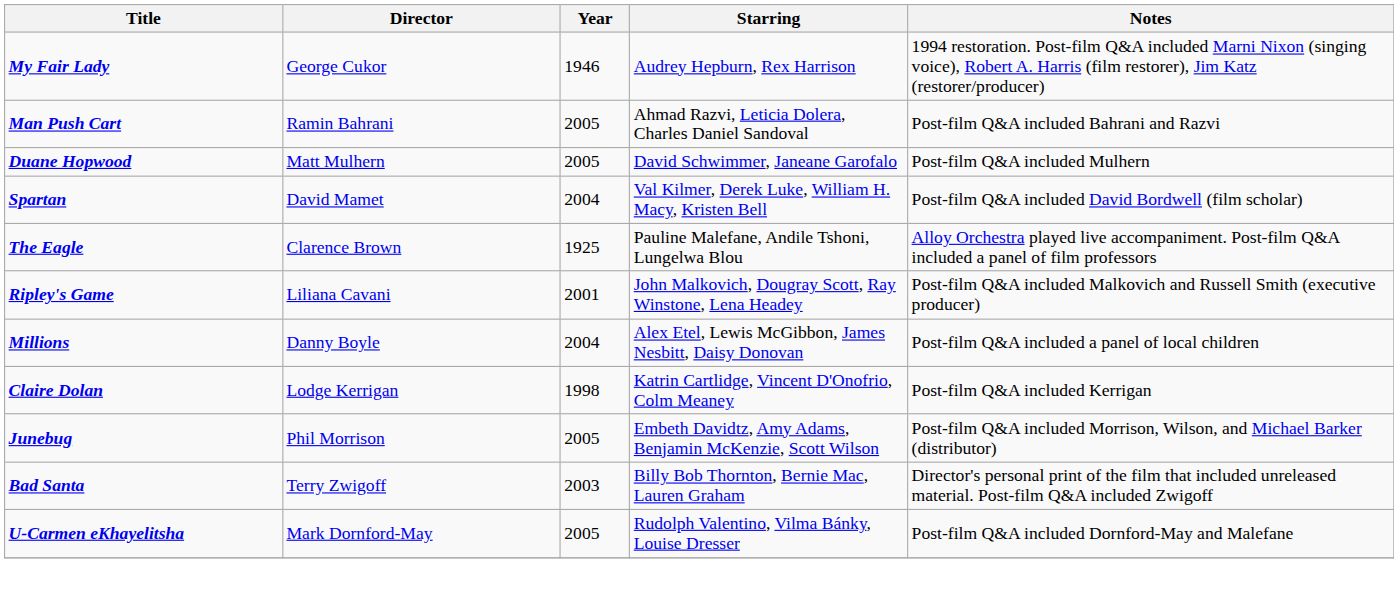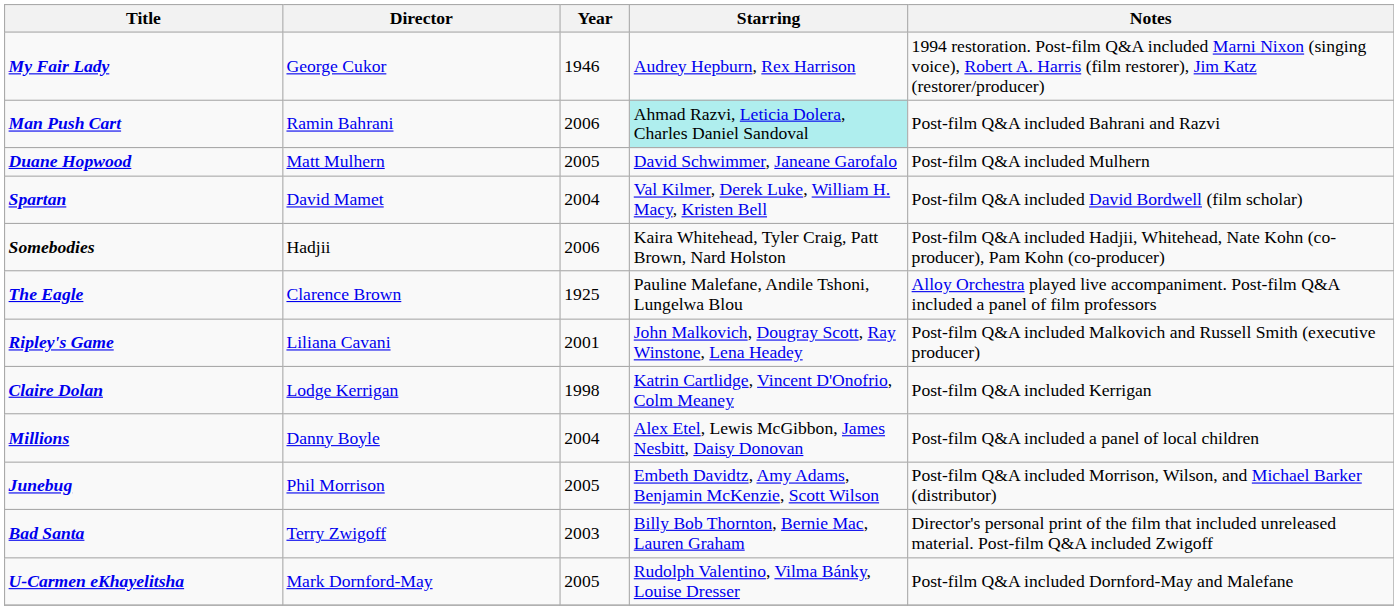Man Push Cart | Year: 2005 -> 2006
Man Push Cart | Starring: no background -> paleturquoise background
+ row: Somebodies | Hadjii | 2006 | Kaira Whitehead, Tyler Craig, Patt Brown, Nard Holston | Post-film Q&A included Hadjii, Whitehead, Nate Kohn (co-producer), Pam Kohn (co-producer)
rows swapped: Millions <-> Claire Dolan
